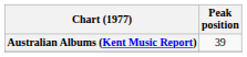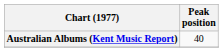Australian Albums (Kent Music Report) | Peak position: 39 -> 40
